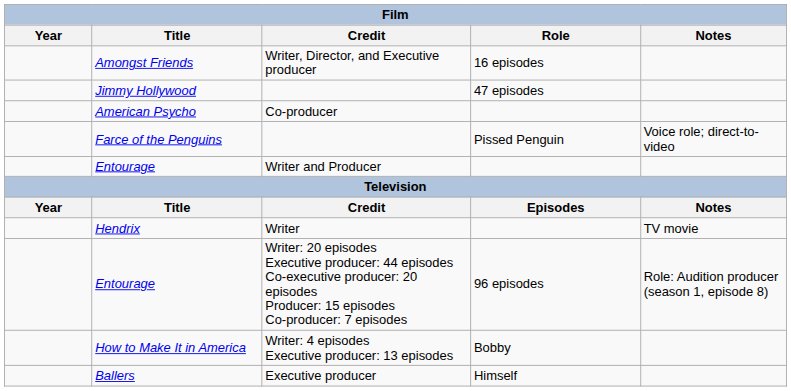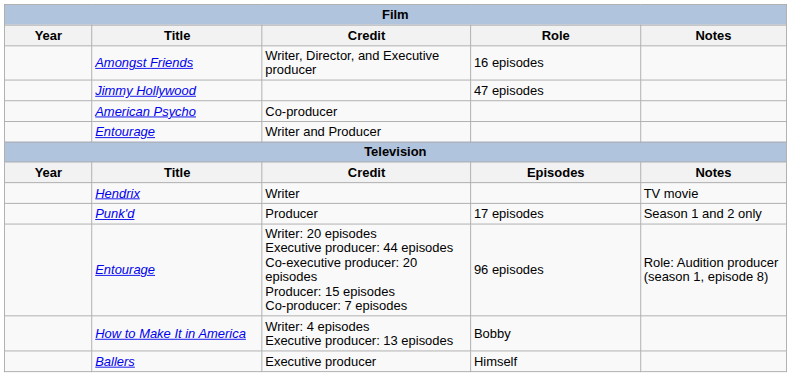- row: Farce of the Penguins | Pissed Penguin | Voice role; direct-to-video
+ row: Punk'd | Producer | 17 episodes | Season 1 and 2 only
